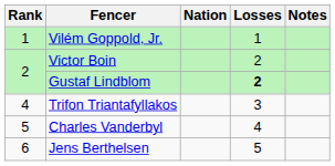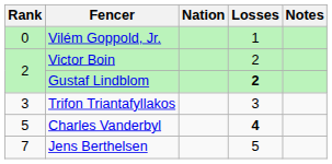Vilém Goppold, Jr. | Rank: 1 -> 0
Trifon Triantafyllakos | Rank: 4 -> 3
Charles Vanderbyl | Losses: normal -> bold
Jens Berthelsen | Rank: 6 -> 7
